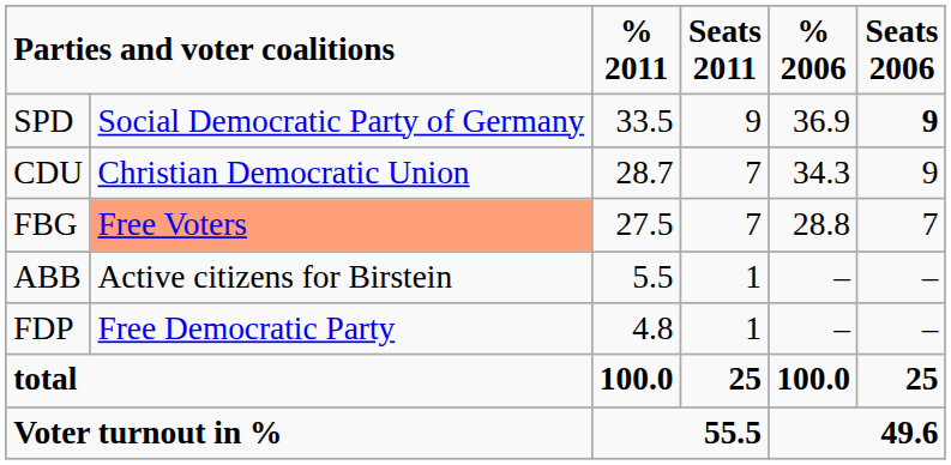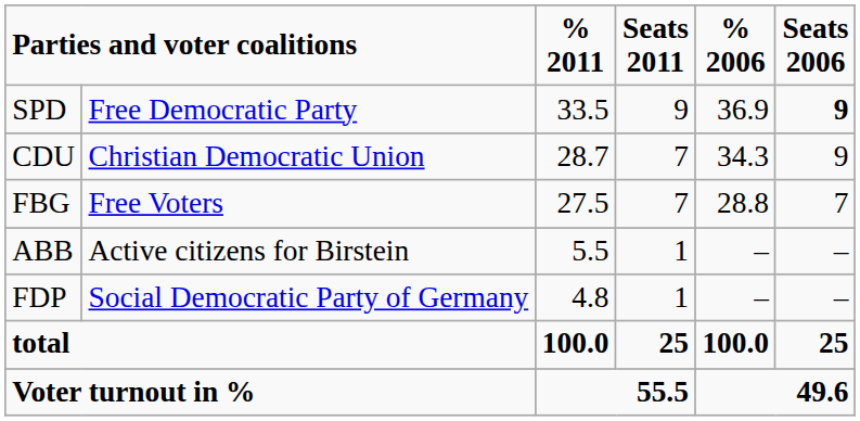SPD | column 2: Social Democratic Party of Germany -> Free Democratic Party
FBG | column 2: lightsalmon background -> no background
FDP | column 2: Free Democratic Party -> Social Democratic Party of Germany
